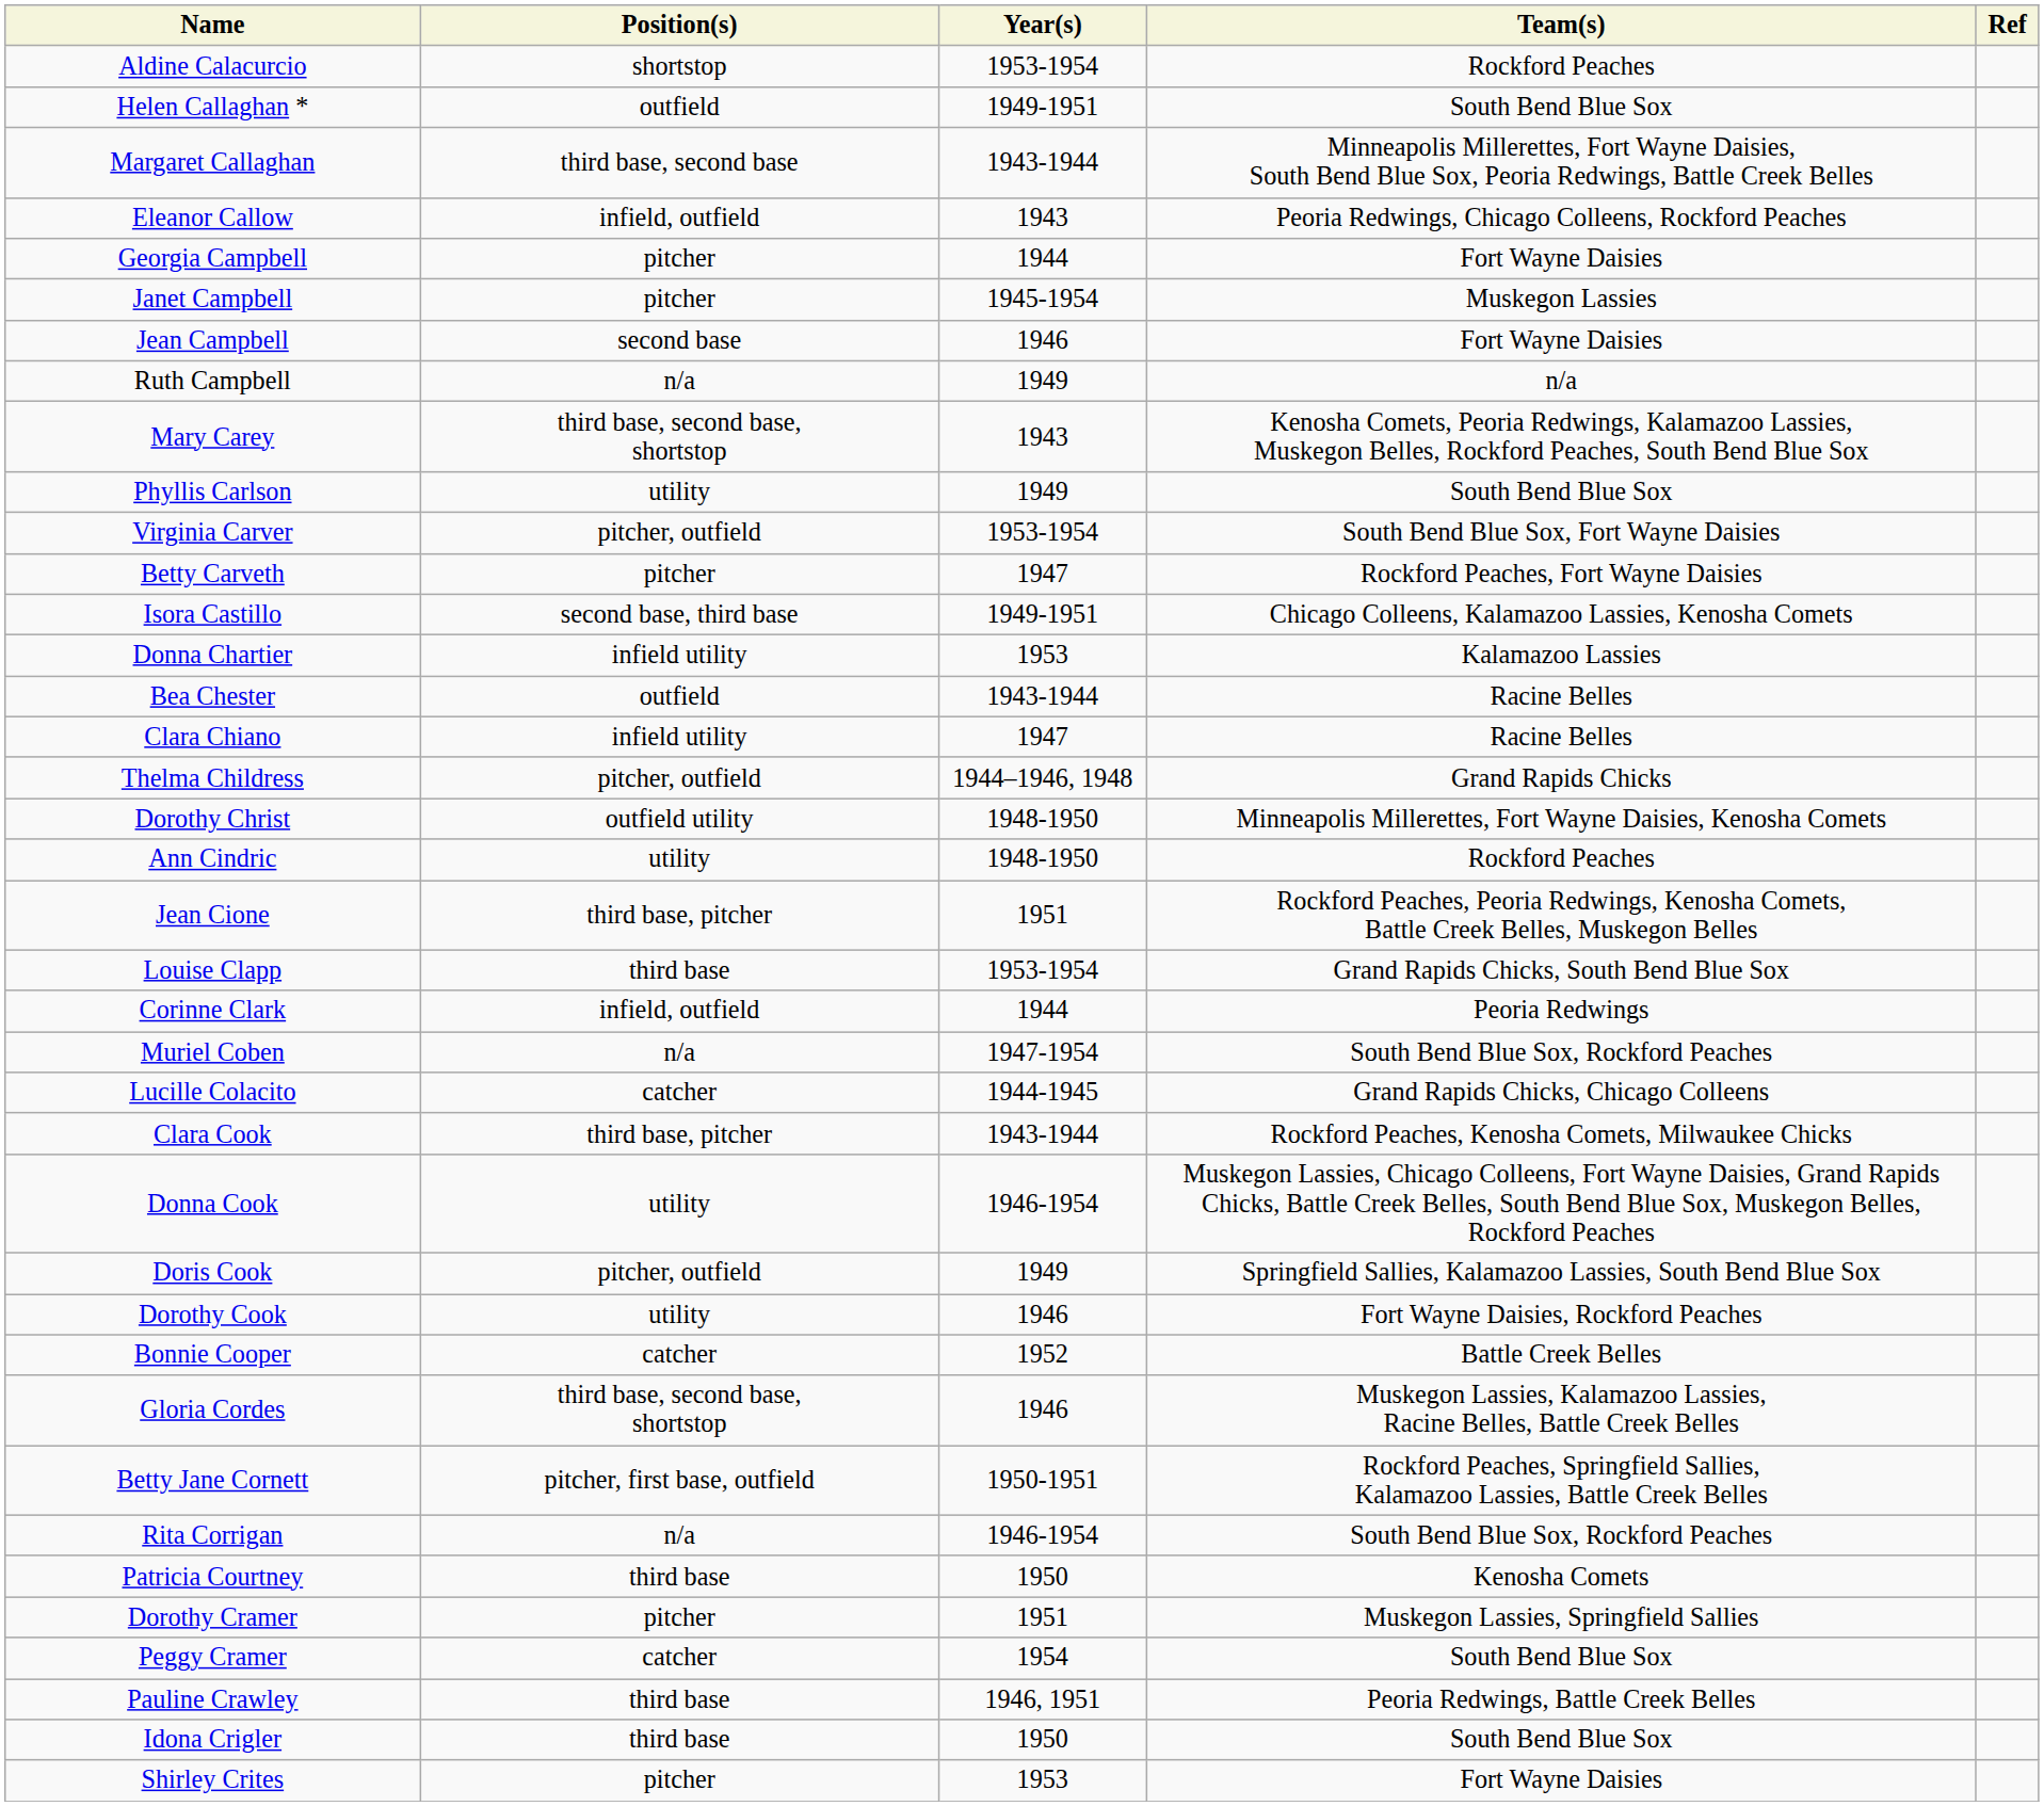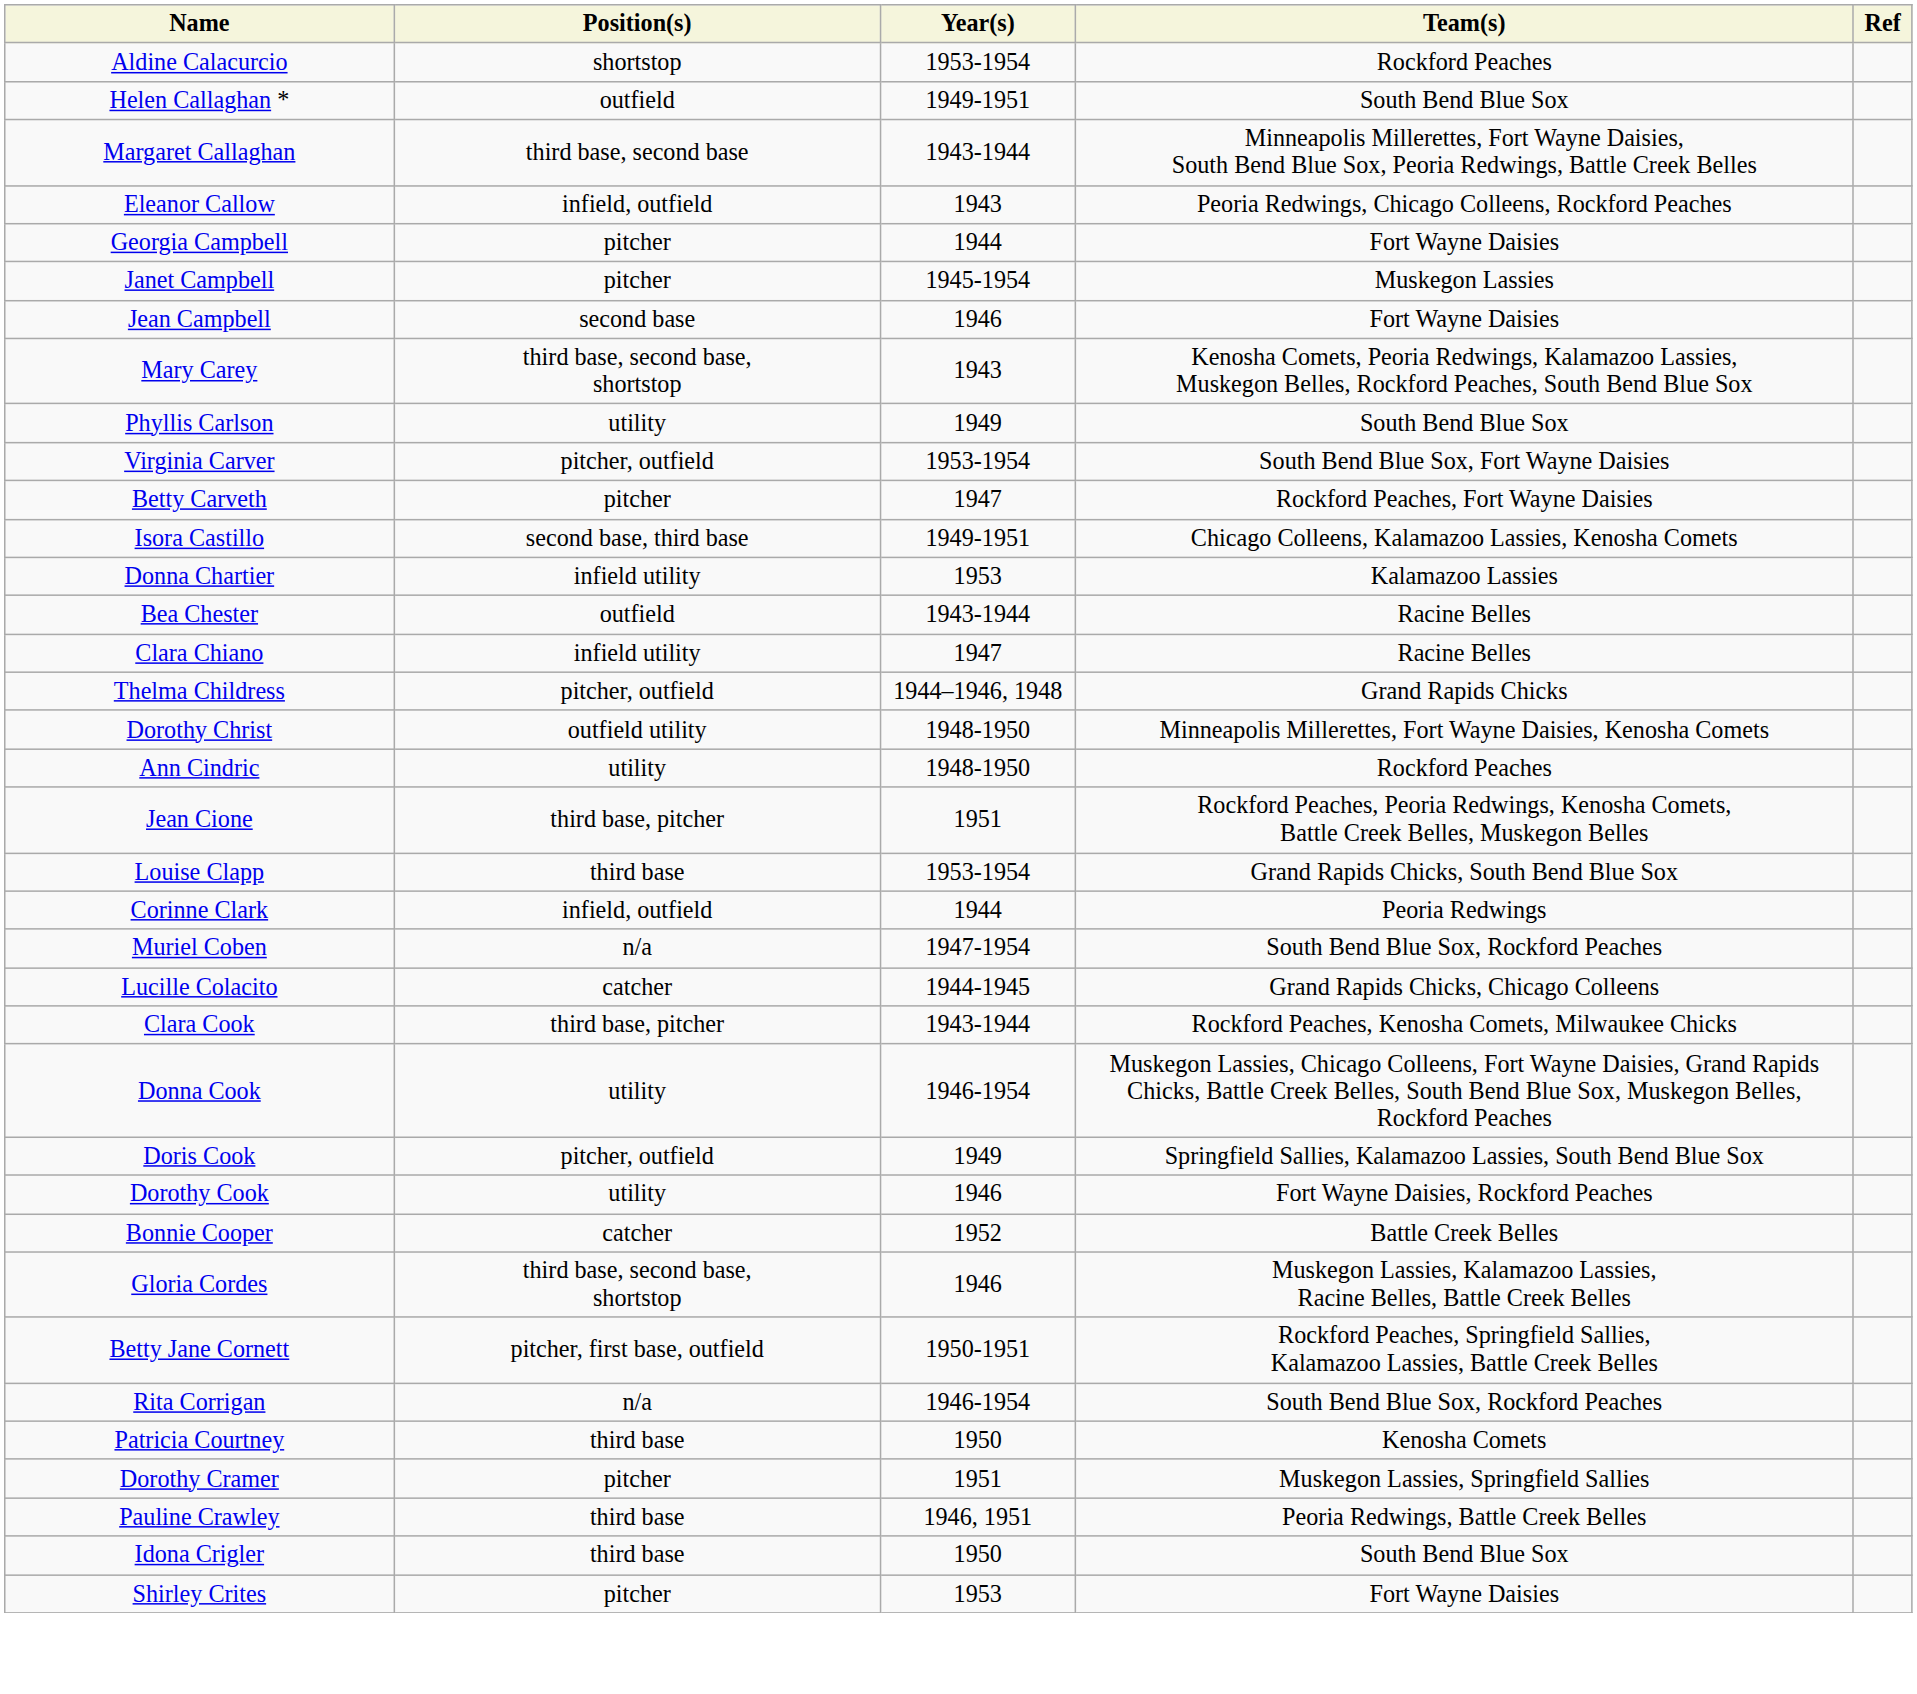- row: Ruth Campbell | n/a | 1949 | n/a
- row: Peggy Cramer | catcher | 1954 | South Bend Blue Sox
